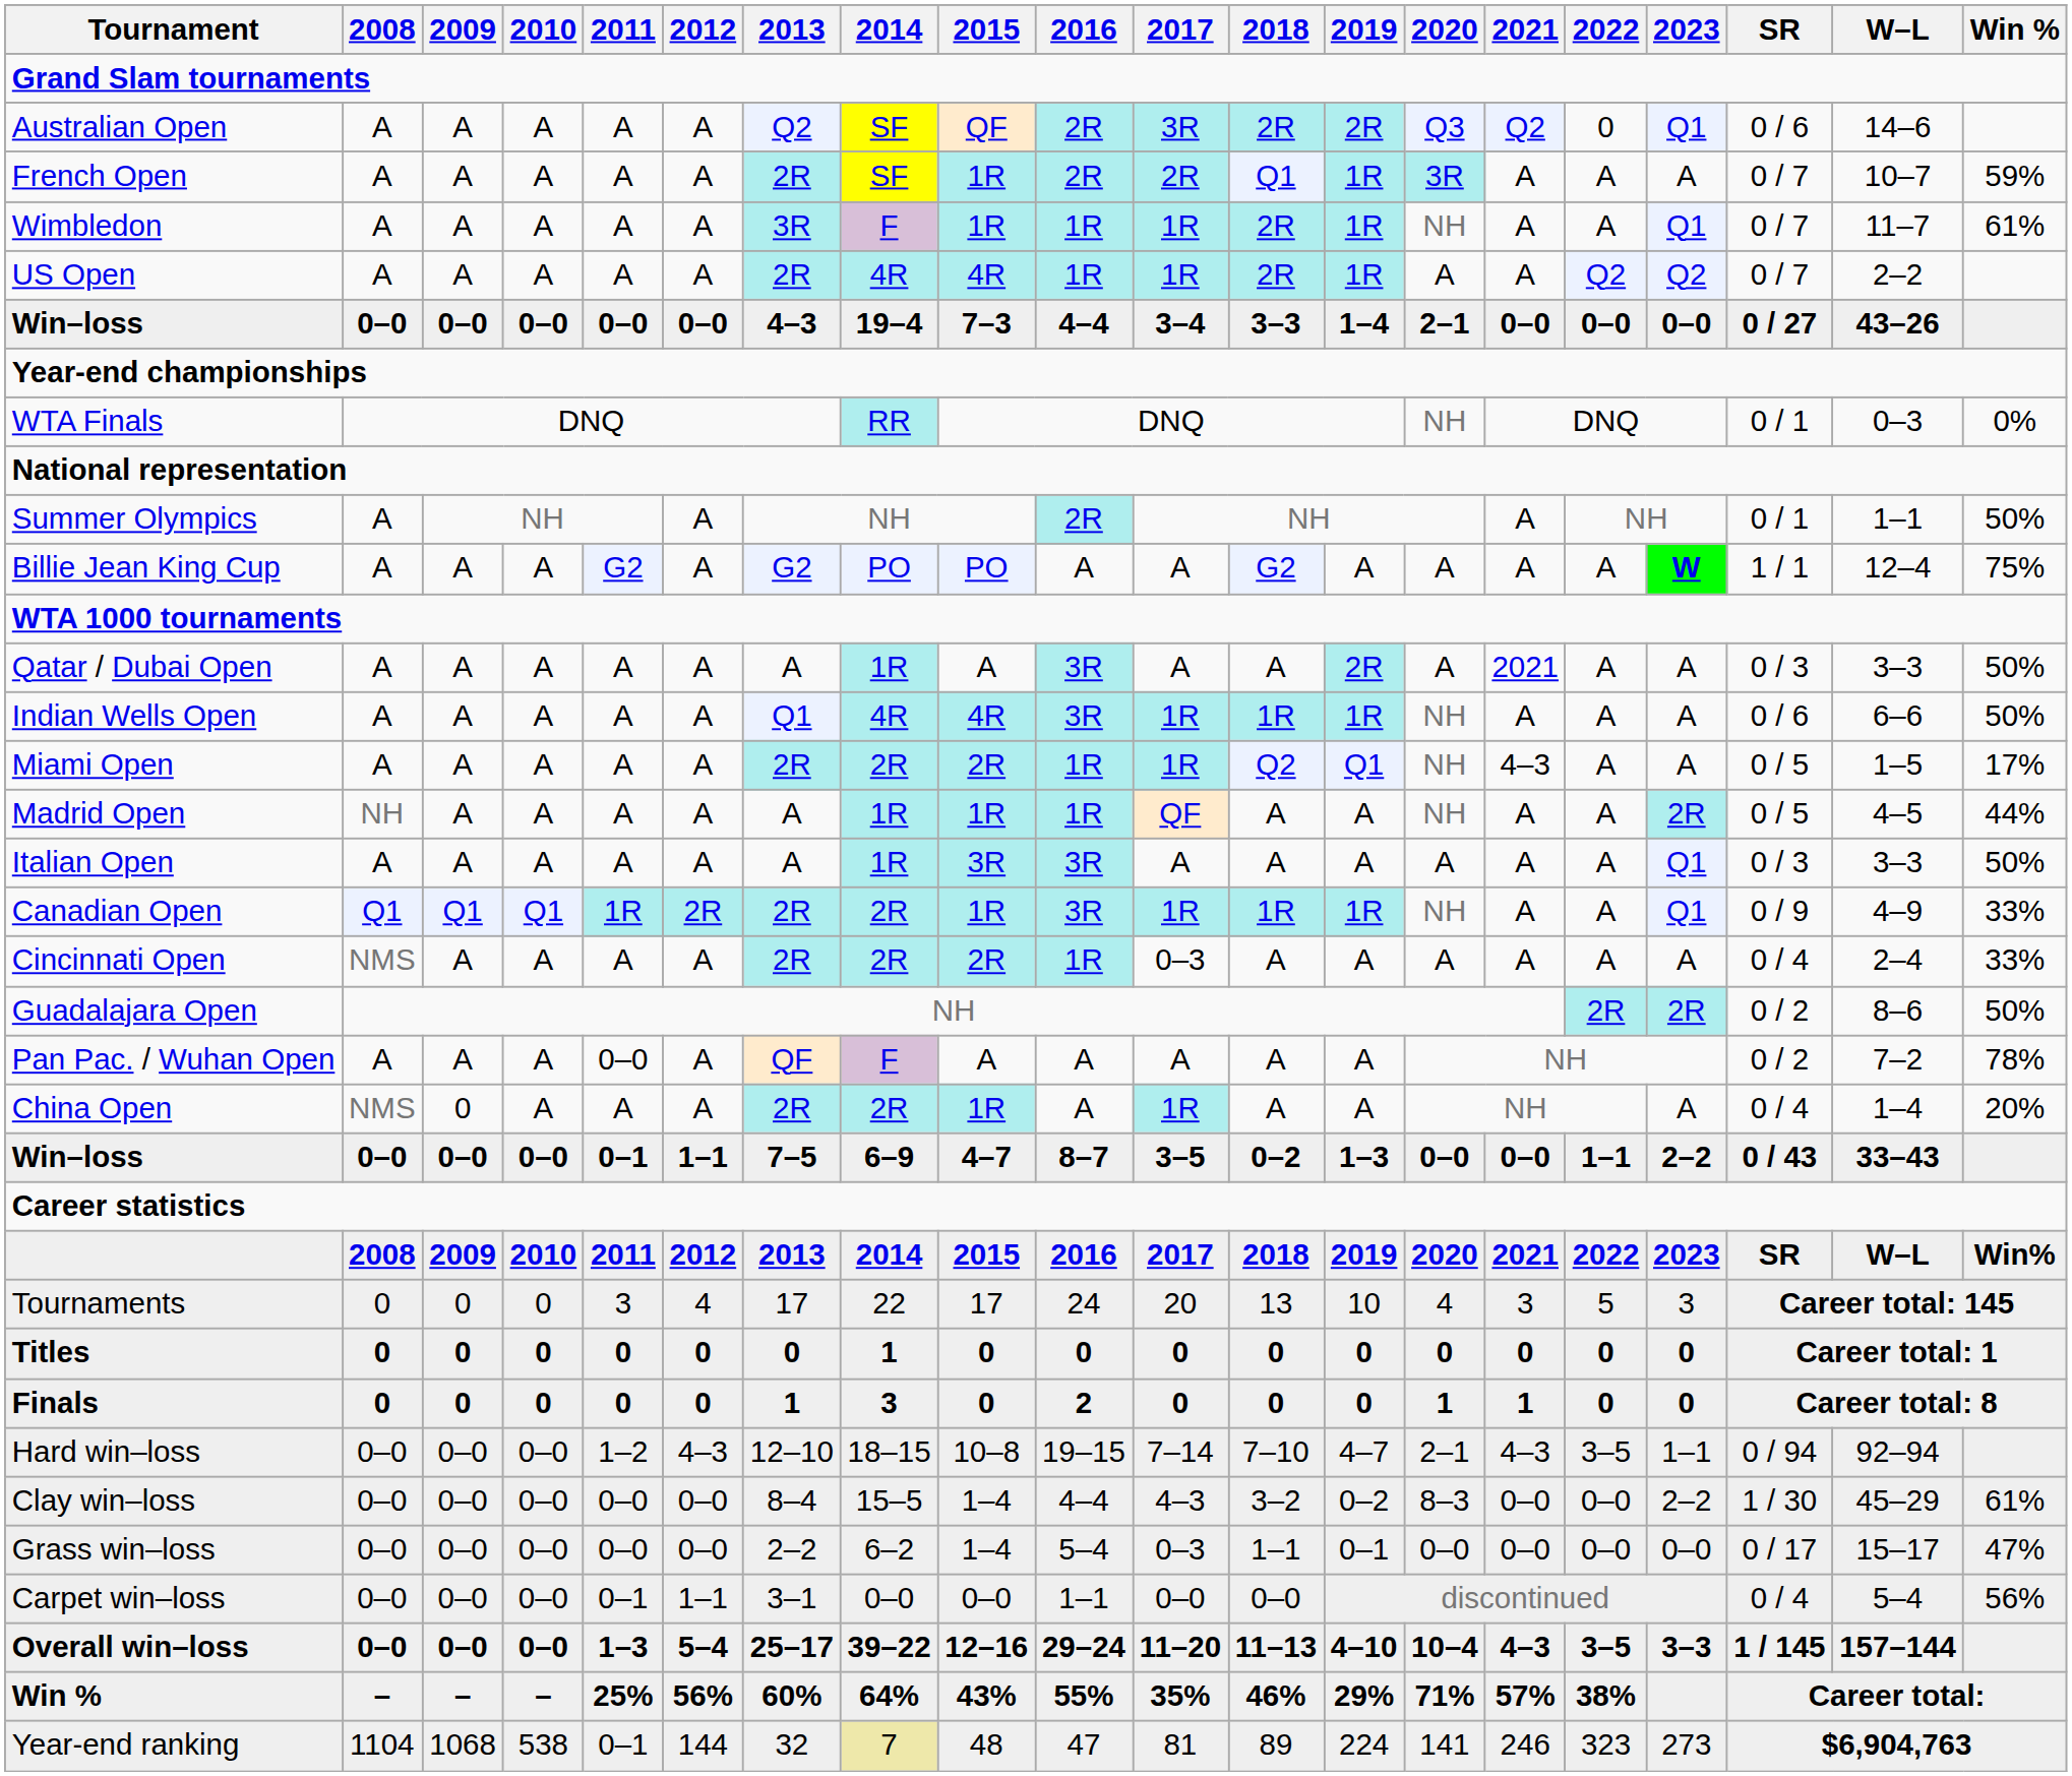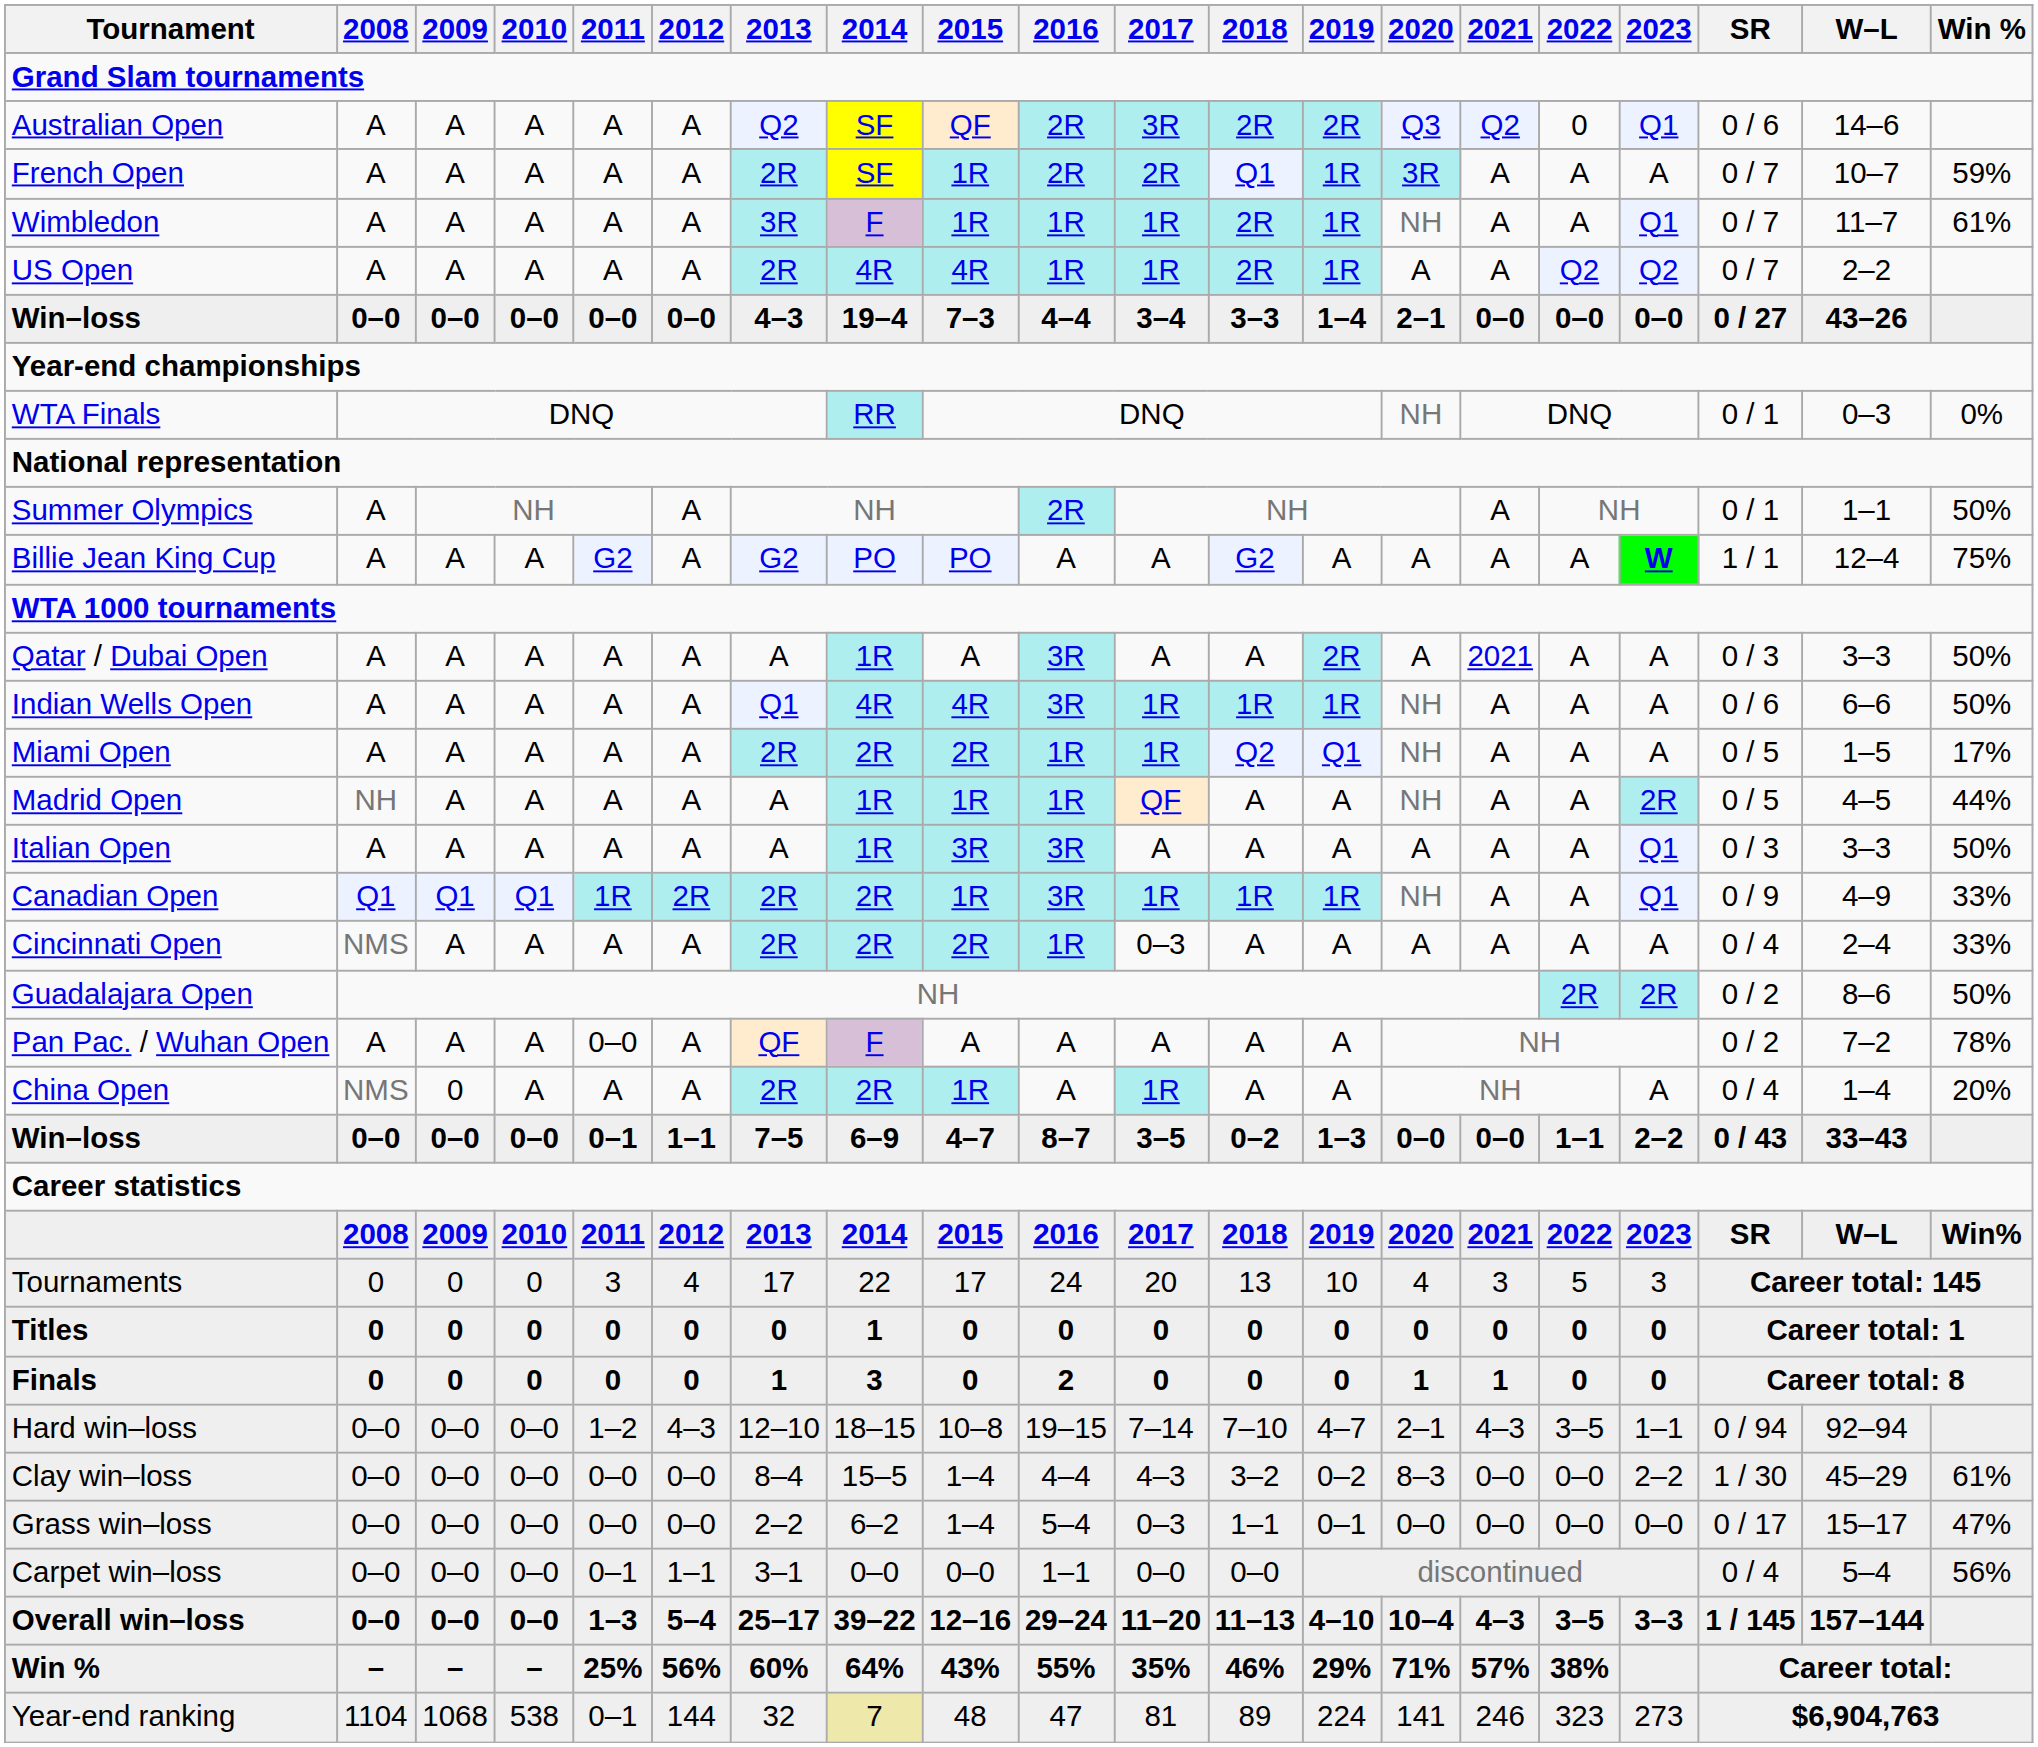Miami Open | 2021: 4–3 -> A
